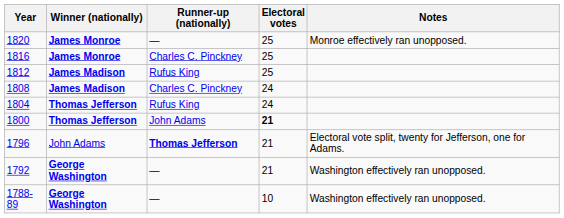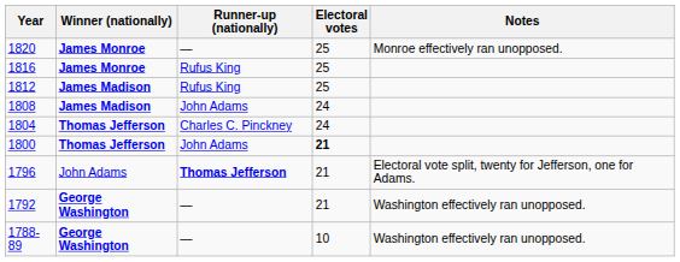1816 | Runner-up (nationally): Charles C. Pinckney -> Rufus King
1808 | Runner-up (nationally): Charles C. Pinckney -> John Adams
1804 | Runner-up (nationally): Rufus King -> Charles C. Pinckney
